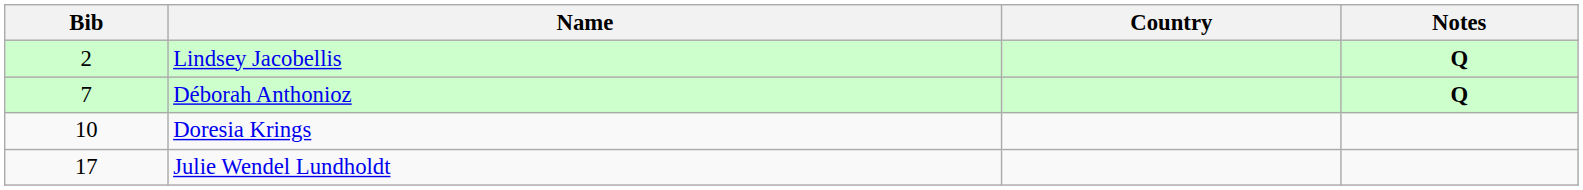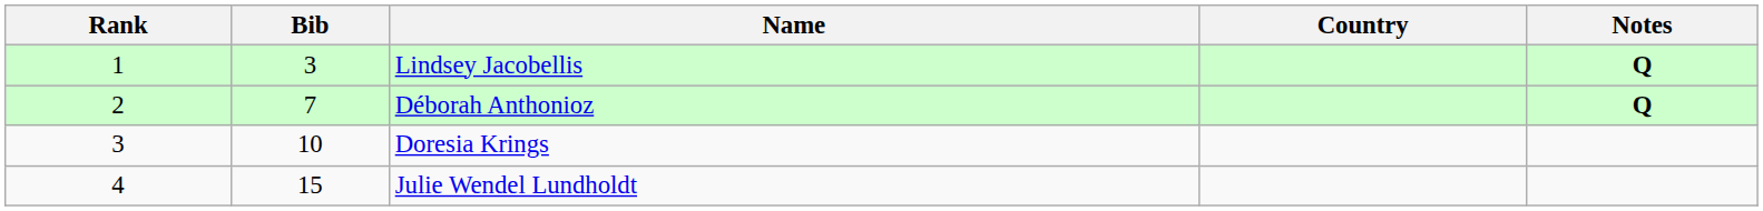+ column: Rank | 1 | 2 | 3 | 4
Lindsey Jacobellis | Bib: 2 -> 3
Julie Wendel Lundholdt | Bib: 17 -> 15
